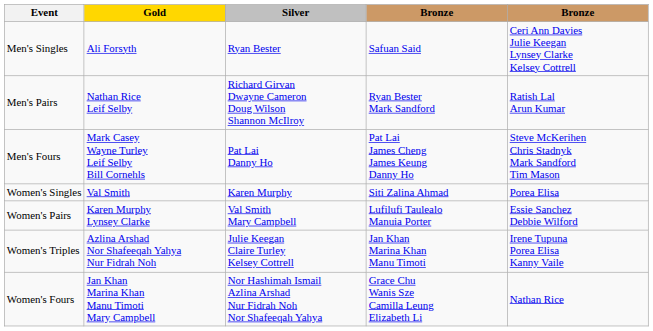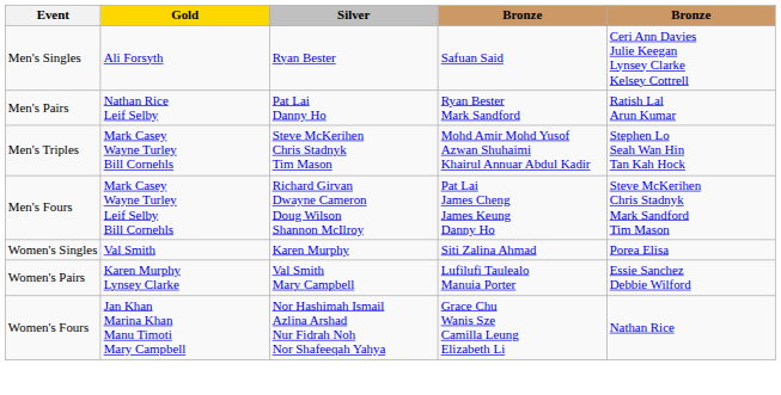Men's Pairs | Silver: Richard Girvan Dwayne Cameron Doug Wilson Shannon McIlroy -> Pat Lai Danny Ho
+ row: Men's Triples | Mark Casey Wayne Turley Bill Cornehls | Steve McKerihen Chris Stadnyk Tim Mason | Mohd Amir Mohd Yusof Azwan Shuhaimi Khairul Annuar Abdul Kadir | Stephen Lo Seah Wan Hin Tan Kah Hock
Men's Fours | Silver: Pat Lai Danny Ho -> Richard Girvan Dwayne Cameron Doug Wilson Shannon McIlroy
- row: Women's Triples | Azlina Arshad Nor Shafeeqah Yahya Nur Fidrah Noh | Julie Keegan Claire Turley Kelsey Cottrell | Jan Khan Marina Khan Manu Timoti | Irene Tupuna Porea Elisa Kanny Vaile
